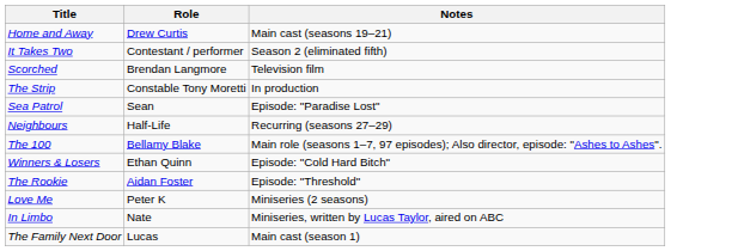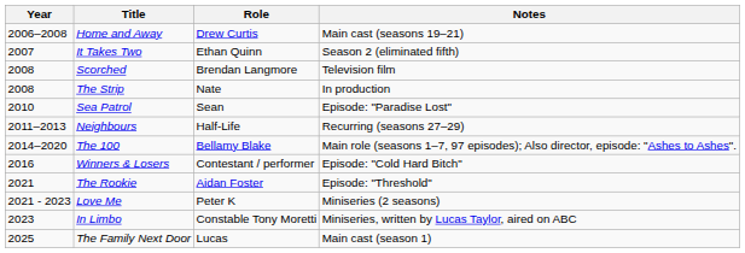+ column: Year | 2006–2008 | 2007 | 2008 | 2008 | 2010 | 2011–2013 | 2014–2020 | 2016 | 2021 | 2021 - 2023 | 2023 | 2025
It Takes Two | Role: Contestant / performer -> Ethan Quinn
The Strip | Role: Constable Tony Moretti -> Nate
Winners & Losers | Role: Ethan Quinn -> Contestant / performer
In Limbo | Role: Nate -> Constable Tony Moretti
